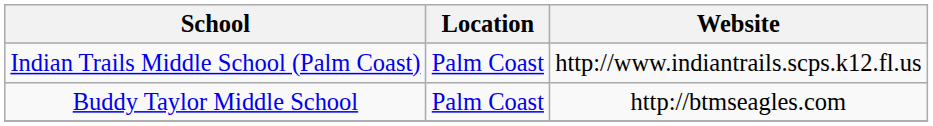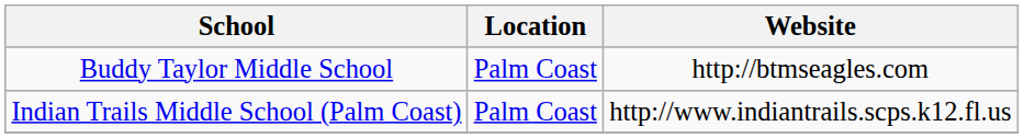rows swapped: Buddy Taylor Middle School <-> Indian Trails Middle School (Palm Coast)
